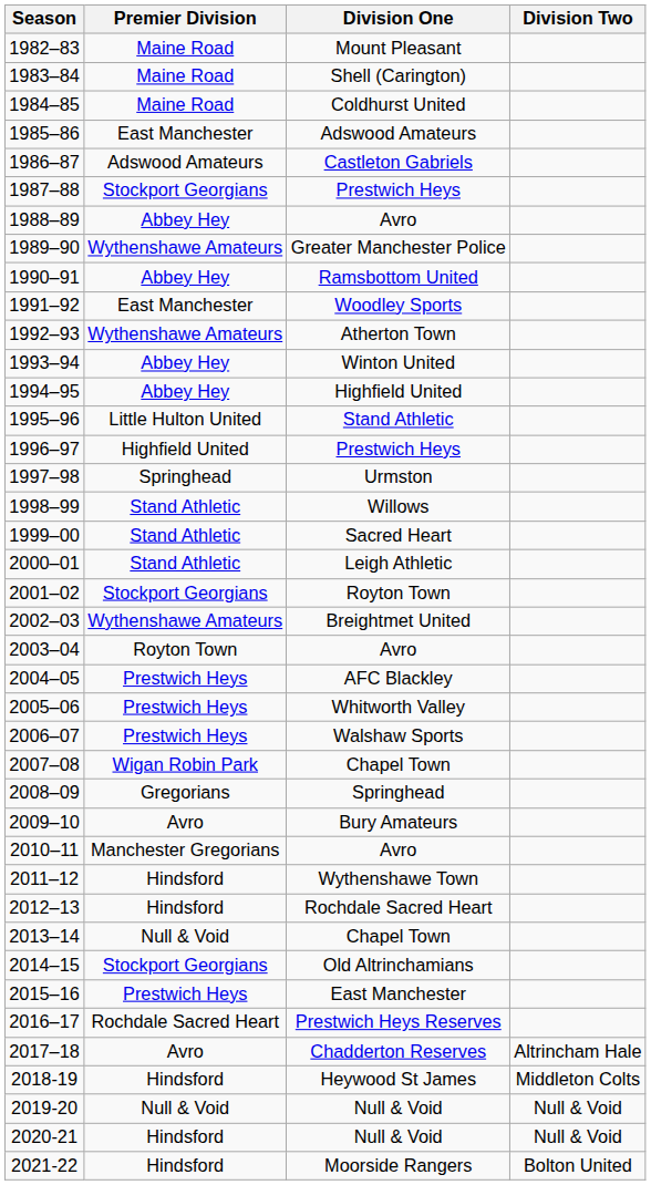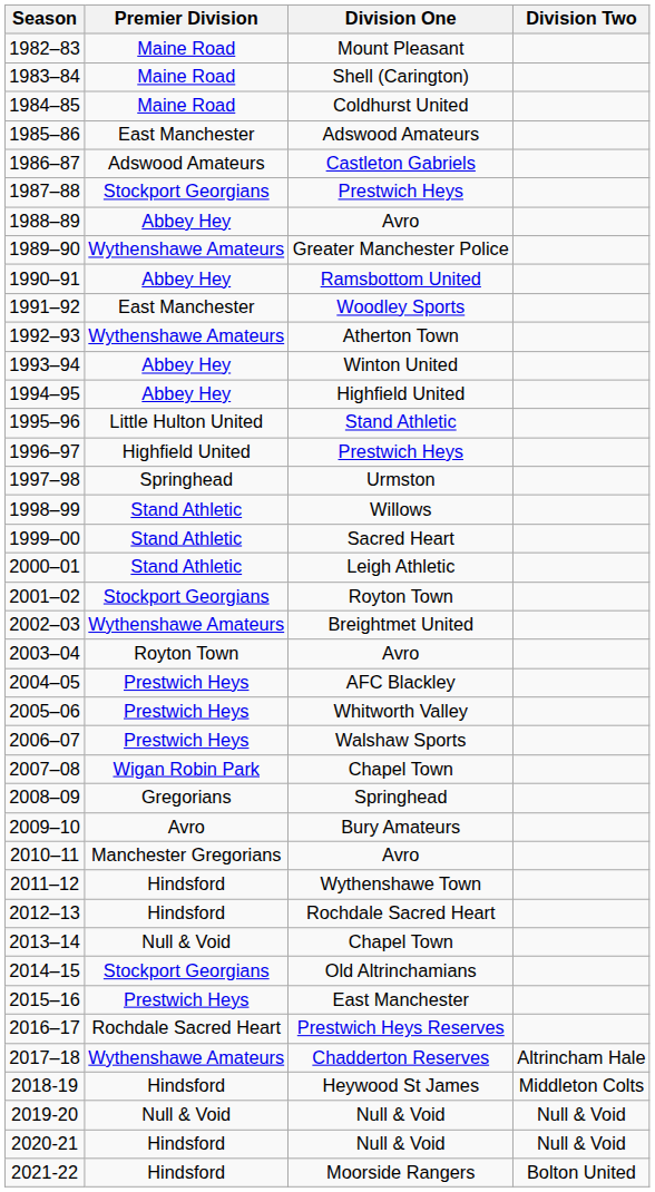2017–18 | Premier Division: Avro -> Wythenshawe Amateurs
